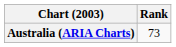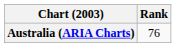Australia (ARIA Charts) | Rank: 73 -> 76
